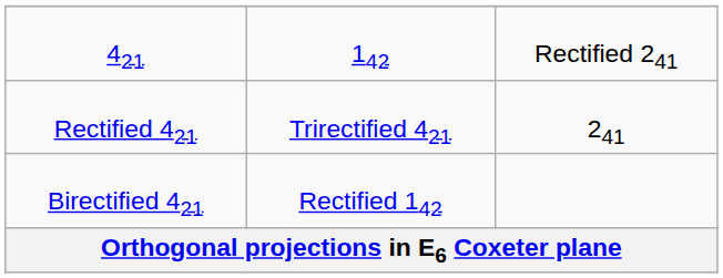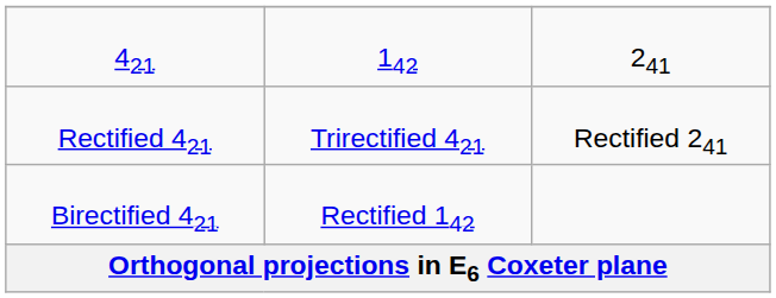421 | column 3: Rectified 241 -> 241
Rectified 421 | column 3: 241 -> Rectified 241
